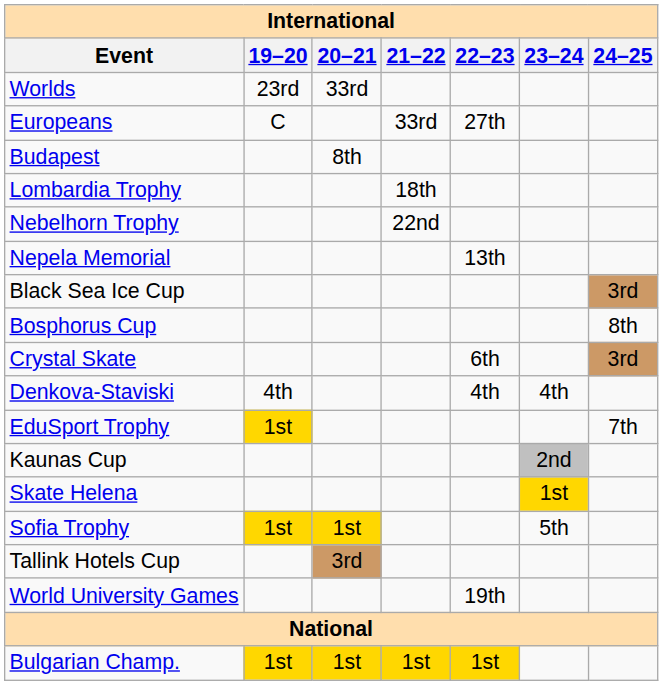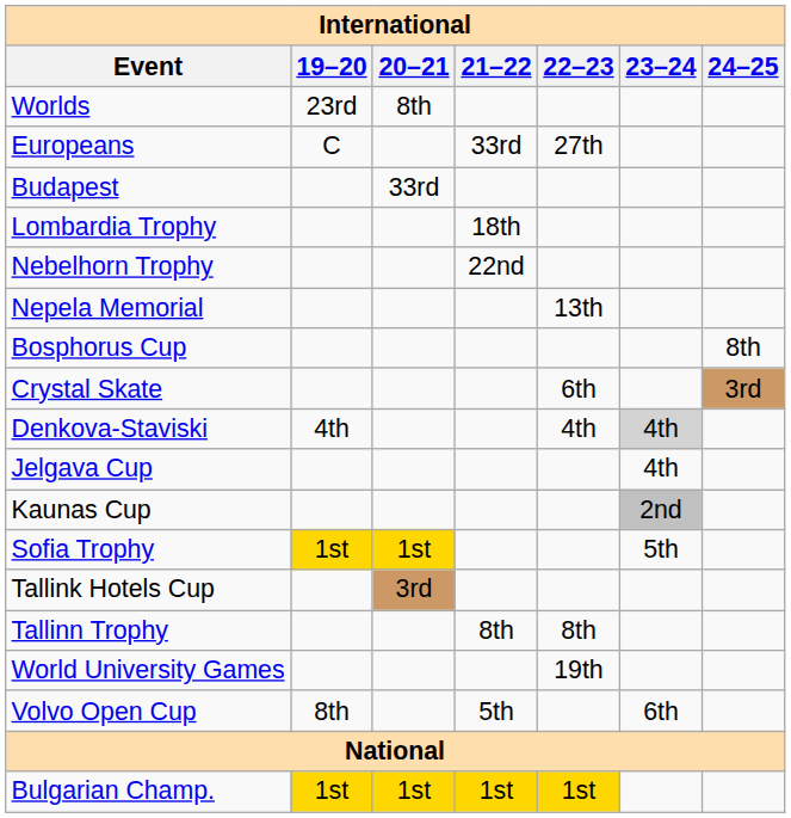Worlds | 20–21: 33rd -> 8th
Budapest | 20–21: 8th -> 33rd
- row: Black Sea Ice Cup | 3rd
Denkova-Staviski | 23–24: no background -> lightgrey background
- row: EduSport Trophy | 1st | 7th
+ row: Jelgava Cup | 4th
- row: Skate Helena | 1st
+ row: Tallinn Trophy | 8th | 8th
+ row: Volvo Open Cup | 8th | 5th | 6th
